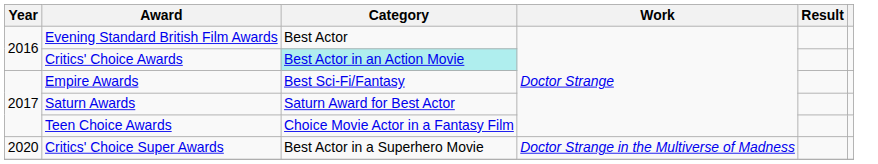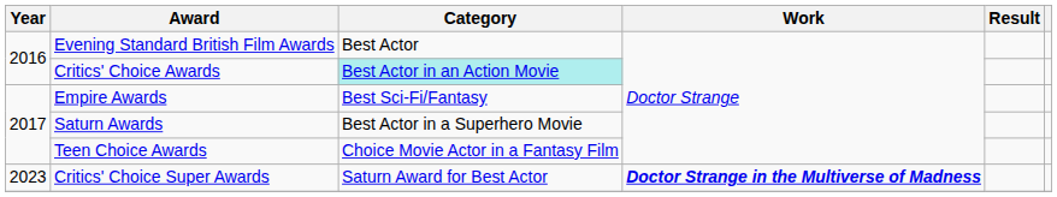Saturn Awards | Category: Saturn Award for Best Actor -> Best Actor in a Superhero Movie
Critics' Choice Super Awards | Year: 2020 -> 2023
Critics' Choice Super Awards | Category: Best Actor in a Superhero Movie -> Saturn Award for Best Actor
Critics' Choice Super Awards | Work: normal -> bold
